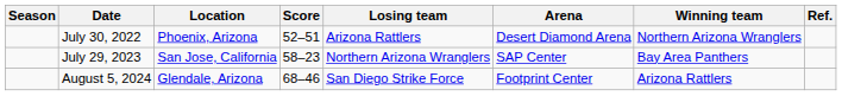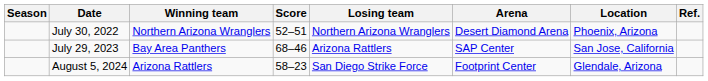columns swapped: Winning team <-> Location
July 30, 2022 | Losing team: Arizona Rattlers -> Northern Arizona Wranglers
July 29, 2023 | Score: 58–23 -> 68–46
July 29, 2023 | Losing team: Northern Arizona Wranglers -> Arizona Rattlers
August 5, 2024 | Score: 68–46 -> 58–23
